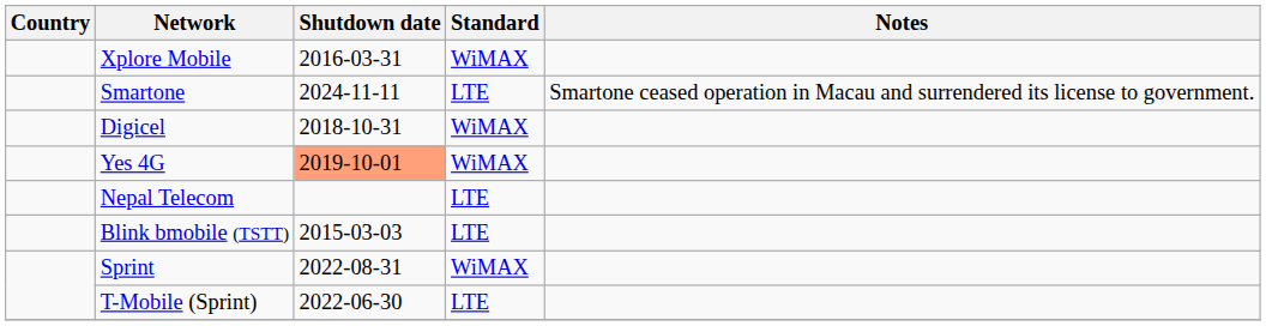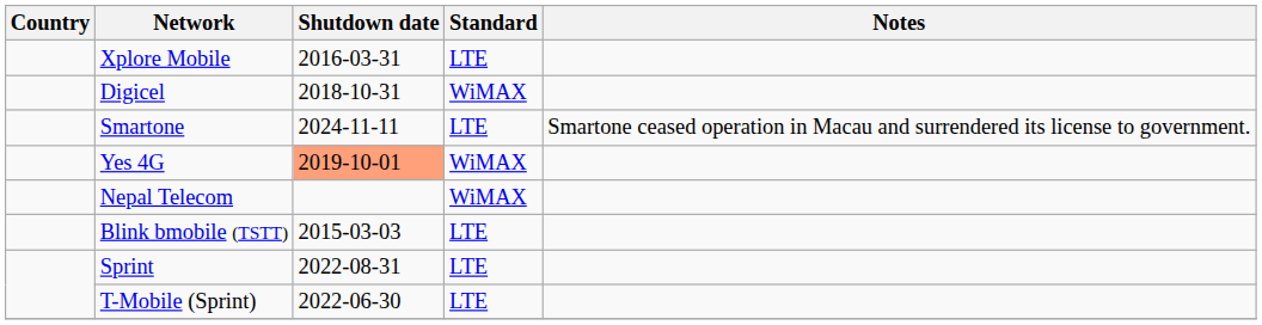Xplore Mobile | Standard: WiMAX -> LTE
rows swapped: Digicel <-> Smartone
Nepal Telecom | Standard: LTE -> WiMAX
Sprint | Standard: WiMAX -> LTE
